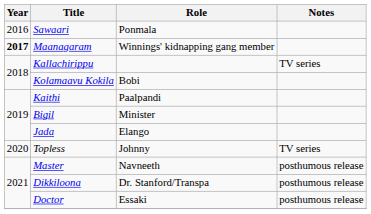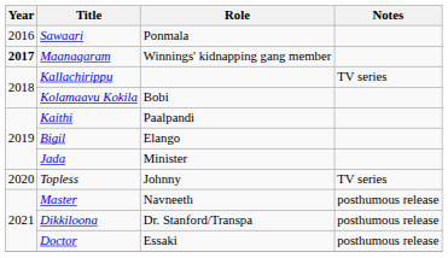Bigil | Role: Minister -> Elango
Jada | Role: Elango -> Minister
